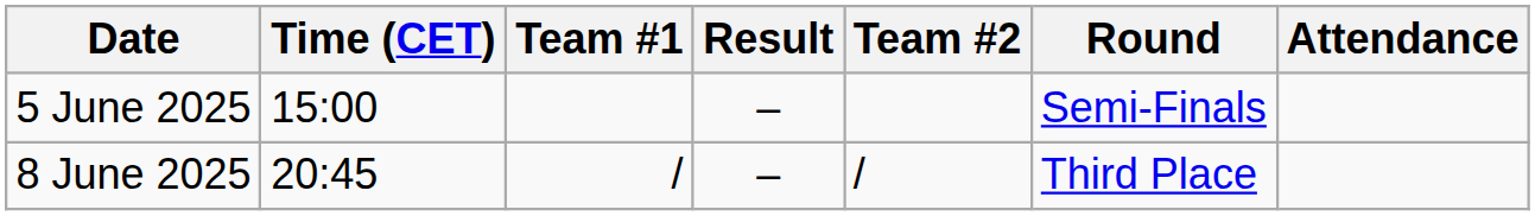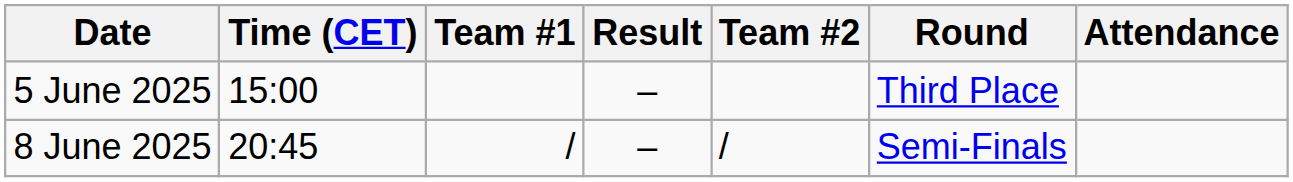5 June 2025 | Round: Semi-Finals -> Third Place
8 June 2025 | Round: Third Place -> Semi-Finals
